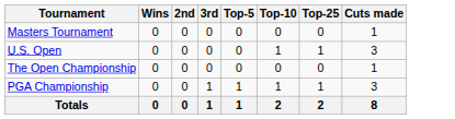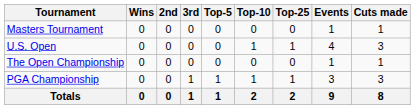+ column: Events | 1 | 4 | 1 | 3 | 9
